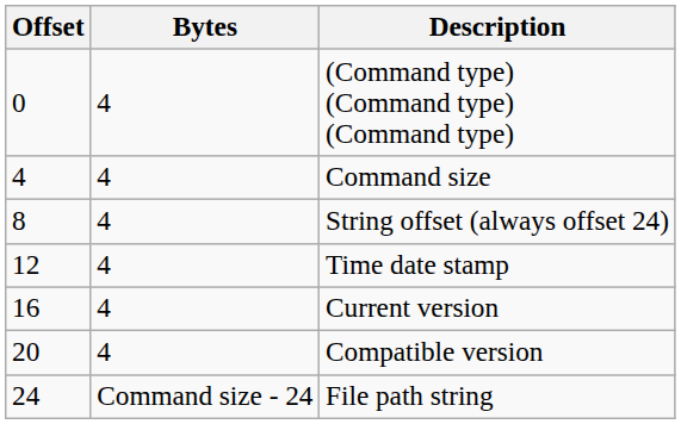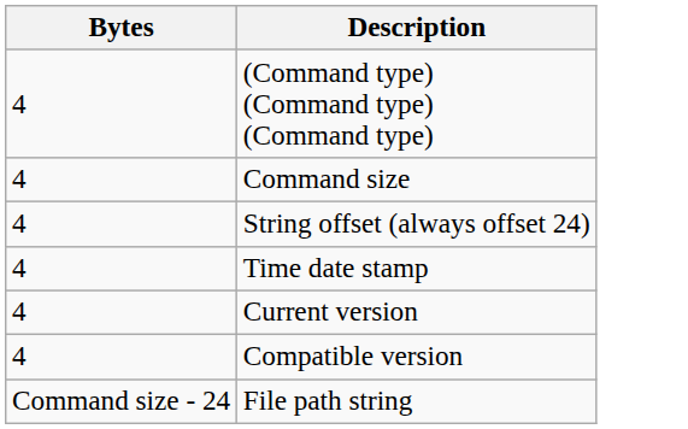- column: Offset | 0 | 4 | 8 | 12 | 16 | 20 | 24
